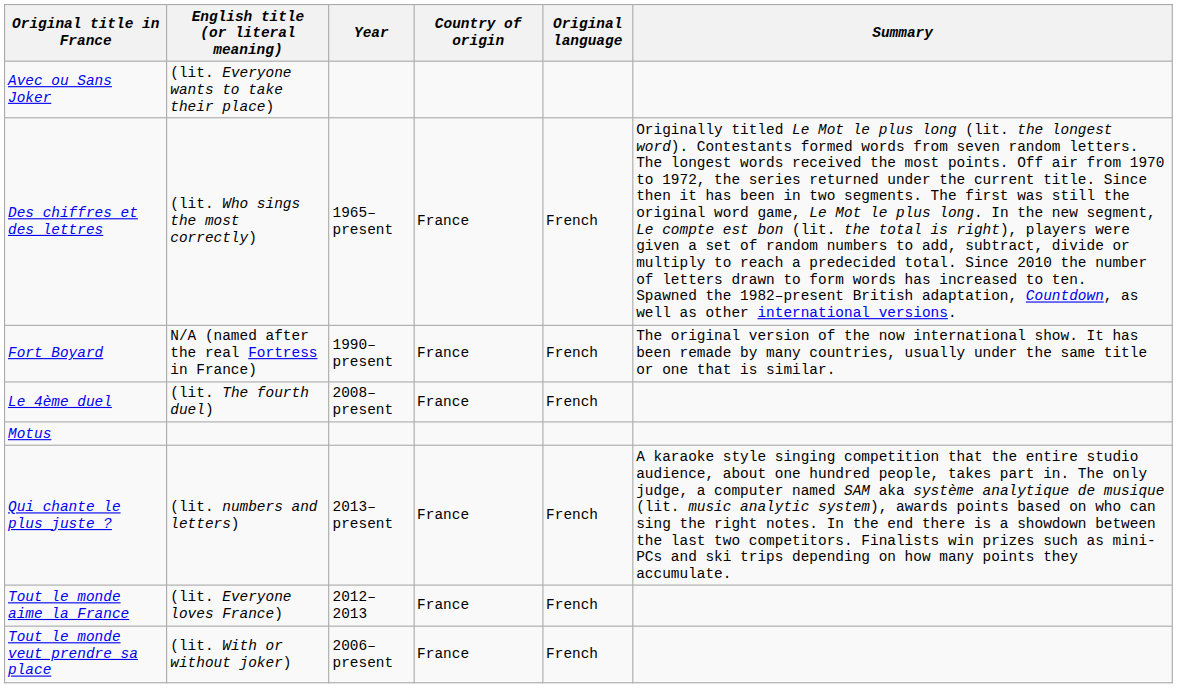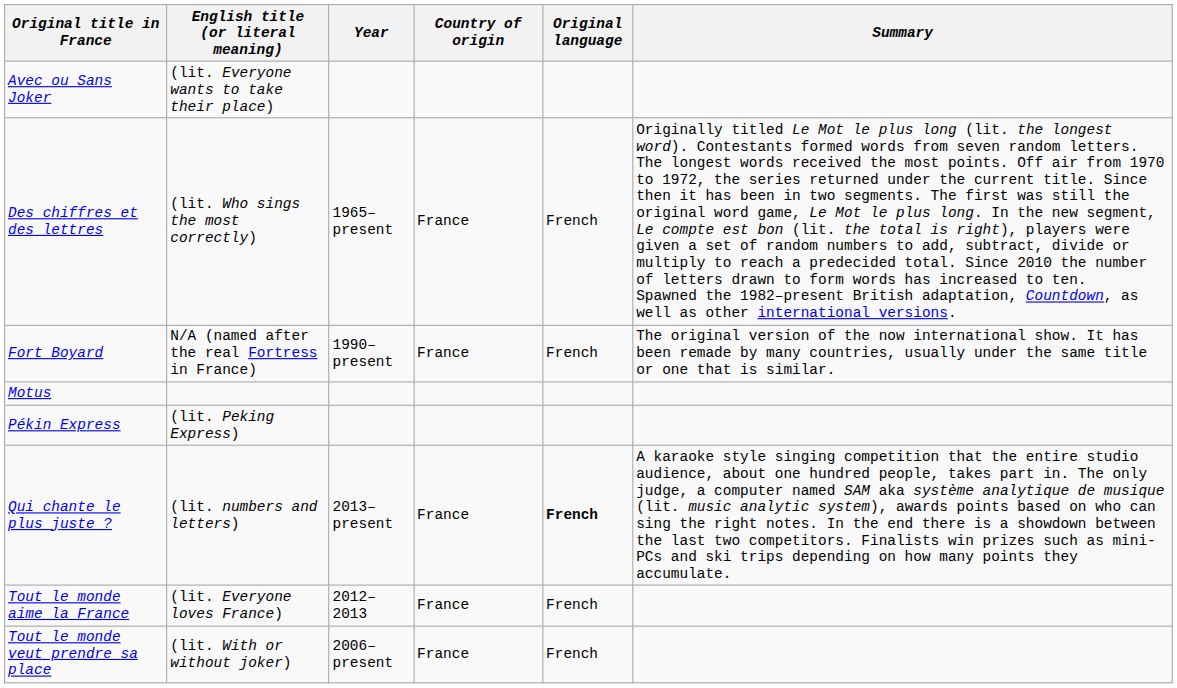- row: Le 4ème duel | (lit. The fourth duel) | 2008–present | France | French
+ row: Pékin Express | (lit. Peking Express)
Qui chante le plus juste ? | Original language: normal -> bold
